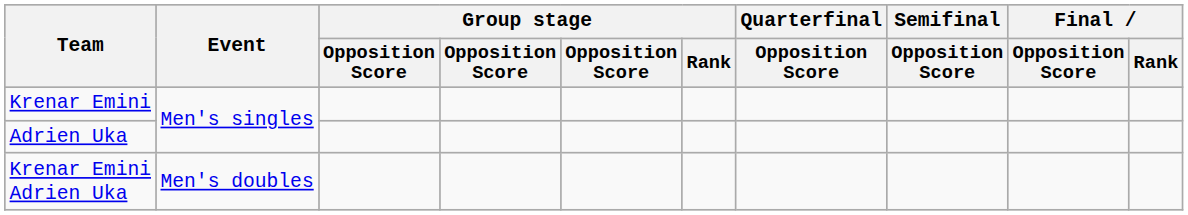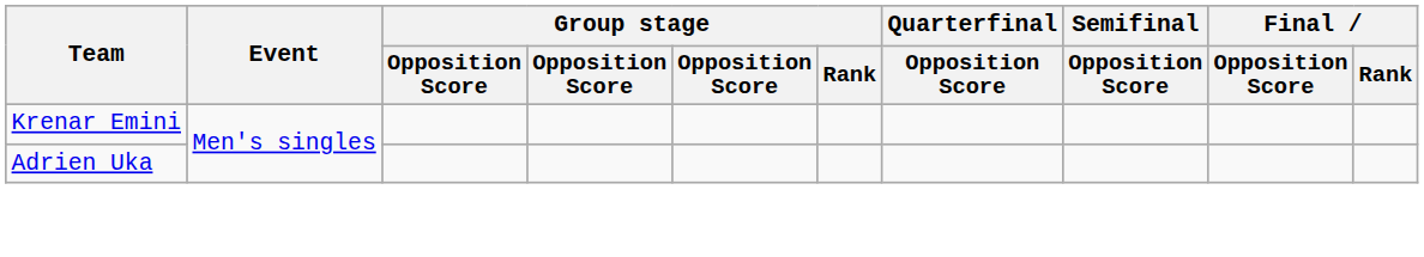- row: Krenar Emini Adrien Uka | Men's doubles
